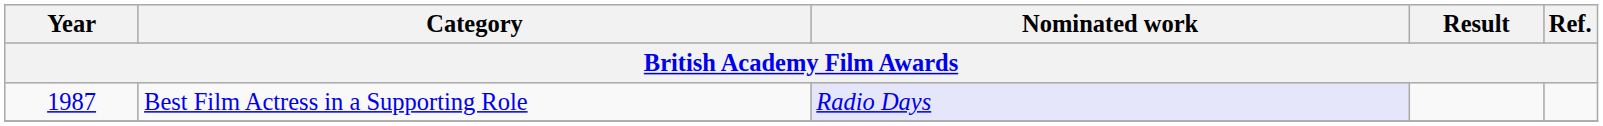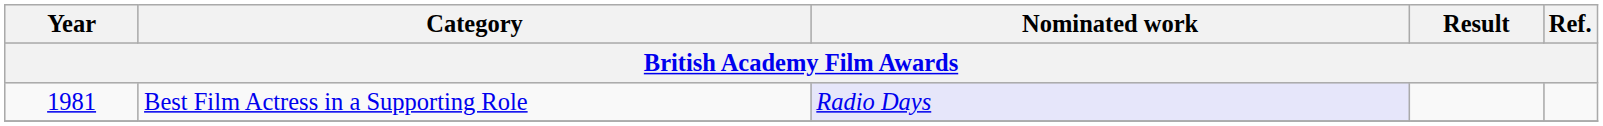Best Film Actress in a Supporting Role | Year: 1987 -> 1981
